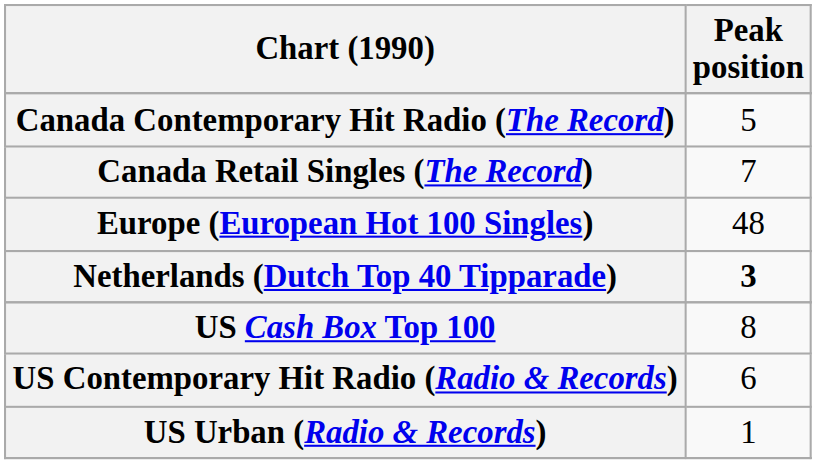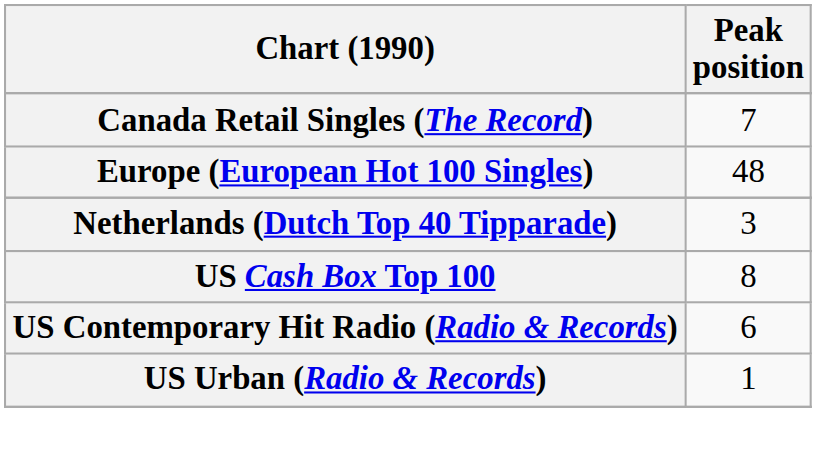- row: Canada Contemporary Hit Radio (The Record) | 5
Netherlands (Dutch Top 40 Tipparade) | Peak position: bold -> normal
